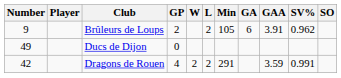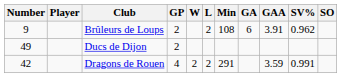Brûleurs de Loups | Min: 105 -> 108
Ducs de Dijon | GP: 0 -> 2
